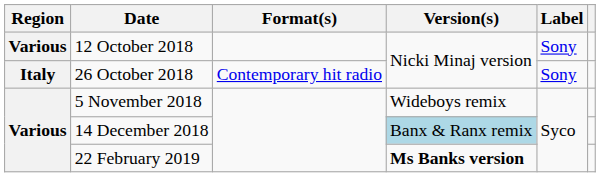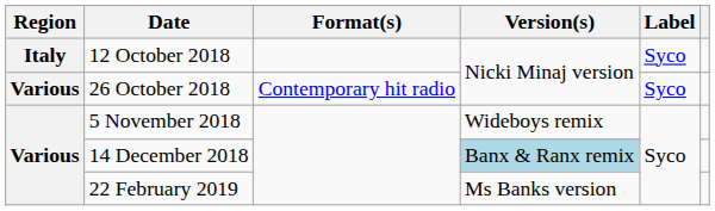12 October 2018 | Region: Various -> Italy
12 October 2018 | Label: Sony -> Syco
26 October 2018 | Region: Italy -> Various
26 October 2018 | Label: Sony -> Syco
22 February 2019 | Version(s): bold -> normal
